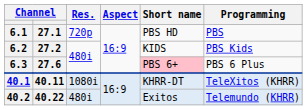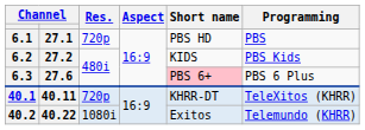40.1 | Res.: 1080i -> 720p
40.2 | Res.: 480i -> 1080i
